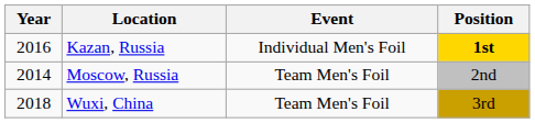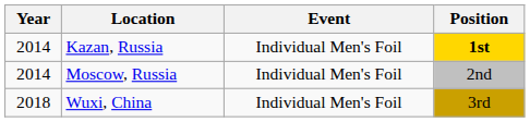Kazan, Russia | Year: 2016 -> 2014
Moscow, Russia | Event: Team Men's Foil -> Individual Men's Foil
Wuxi, China | Event: Team Men's Foil -> Individual Men's Foil
